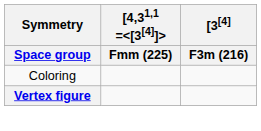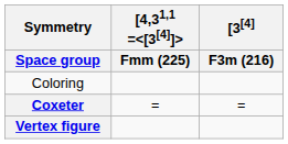+ row: Coxeter | = | =
